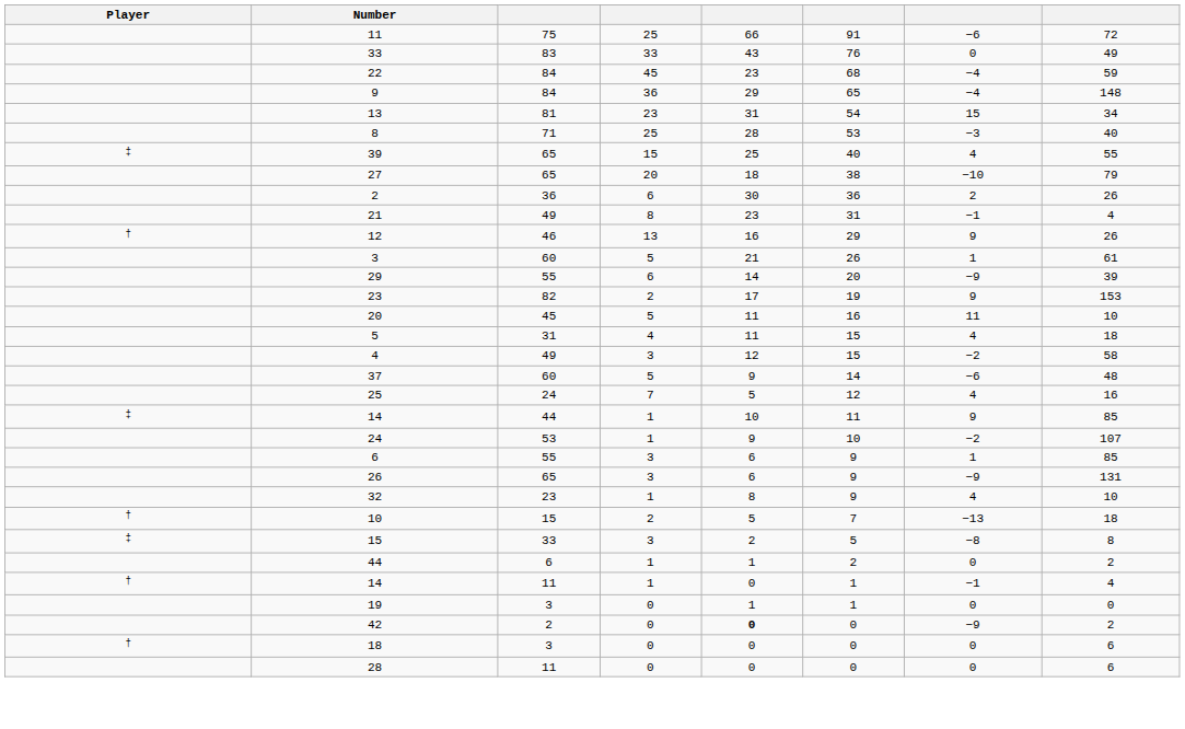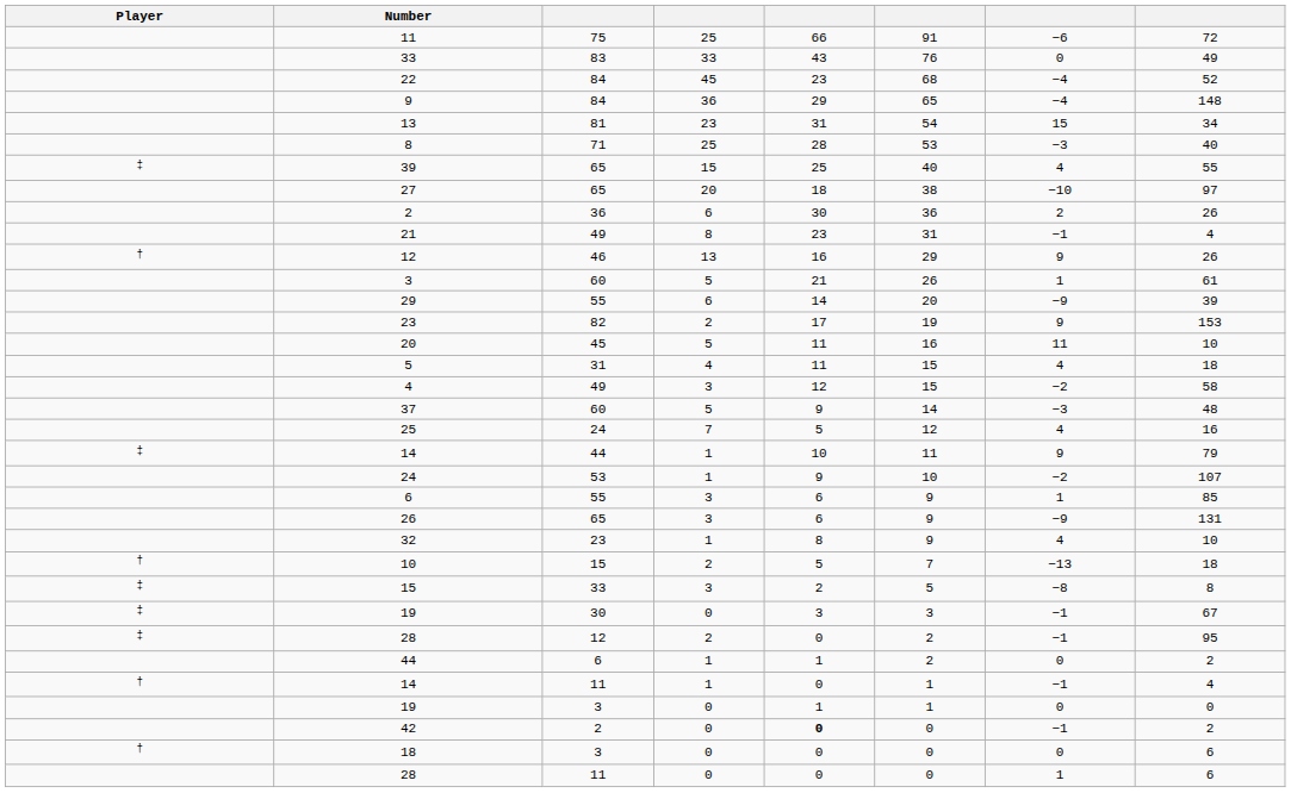22 | column 8: 59 -> 52
27 | column 8: 79 -> 97
37 | column 7: −6 -> −3
14 / 44 | column 8: 85 -> 79
+ row: ‡ | 19 | 30 | 0 | 3 | 3 | −1 | 67
+ row: ‡ | 28 | 12 | 2 | 0 | 2 | −1 | 95
42 | column 7: −9 -> −1
28 / 11 | column 7: 0 -> 1
